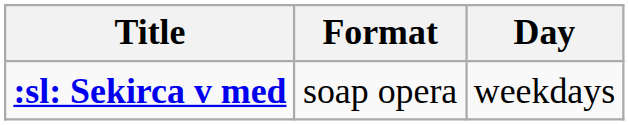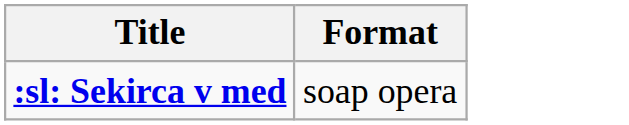- column: Day | weekdays
